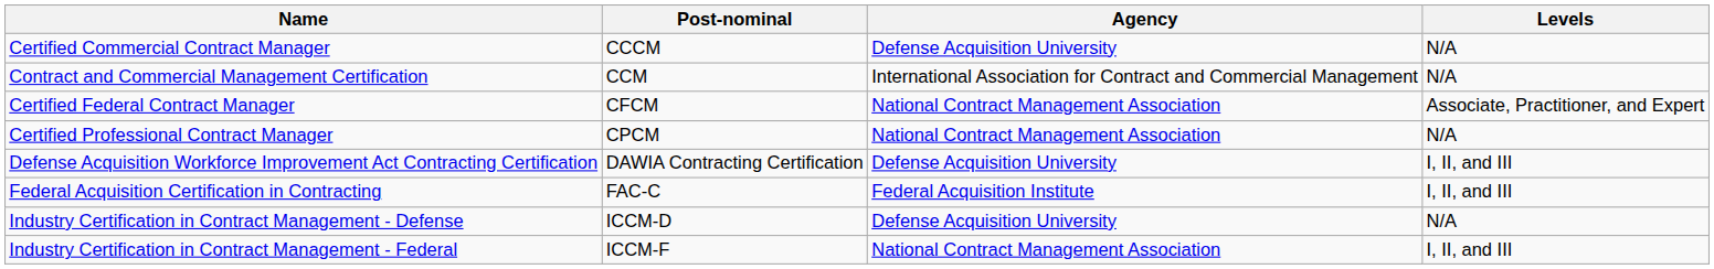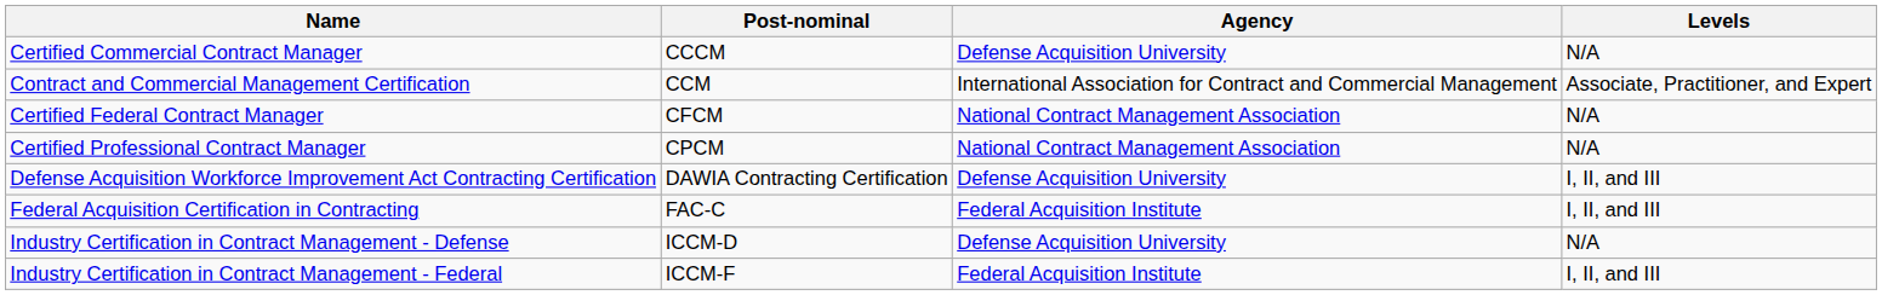Contract and Commercial Management Certification | Levels: N/A -> Associate, Practitioner, and Expert
Certified Federal Contract Manager | Levels: Associate, Practitioner, and Expert -> N/A
Industry Certification in Contract Management - Federal | Agency: National Contract Management Association -> Federal Acquisition Institute
